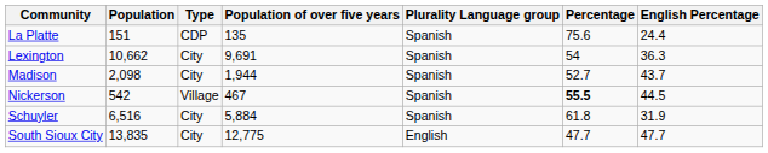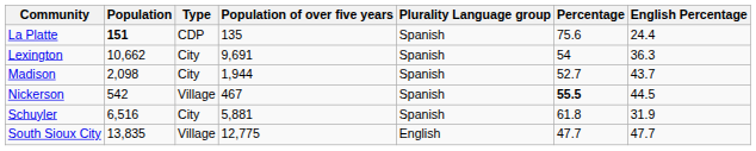La Platte | Population: normal -> bold
Schuyler | Population of over five years: 5,884 -> 5,881
South Sioux City | Type: City -> Village
